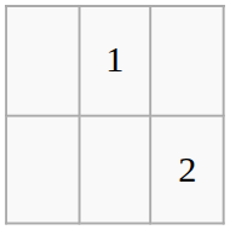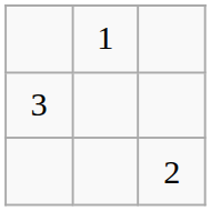+ row: 3
